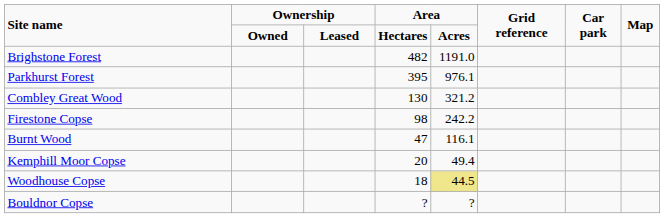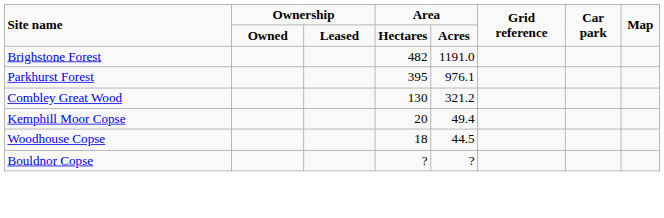- row: Firestone Copse | 98 | 242.2
- row: Burnt Wood | 47 | 116.1
Woodhouse Copse | column 5: khaki background -> no background
